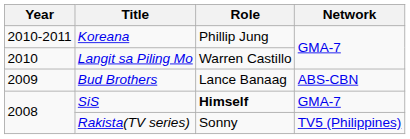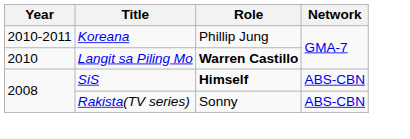Langit sa Piling Mo | Role: normal -> bold
- row: 2009 | Bud Brothers | Lance Banaag | ABS-CBN
SiS | Network: GMA-7 -> ABS-CBN
Rakista(TV series) | Network: TV5 (Philippines) -> ABS-CBN
